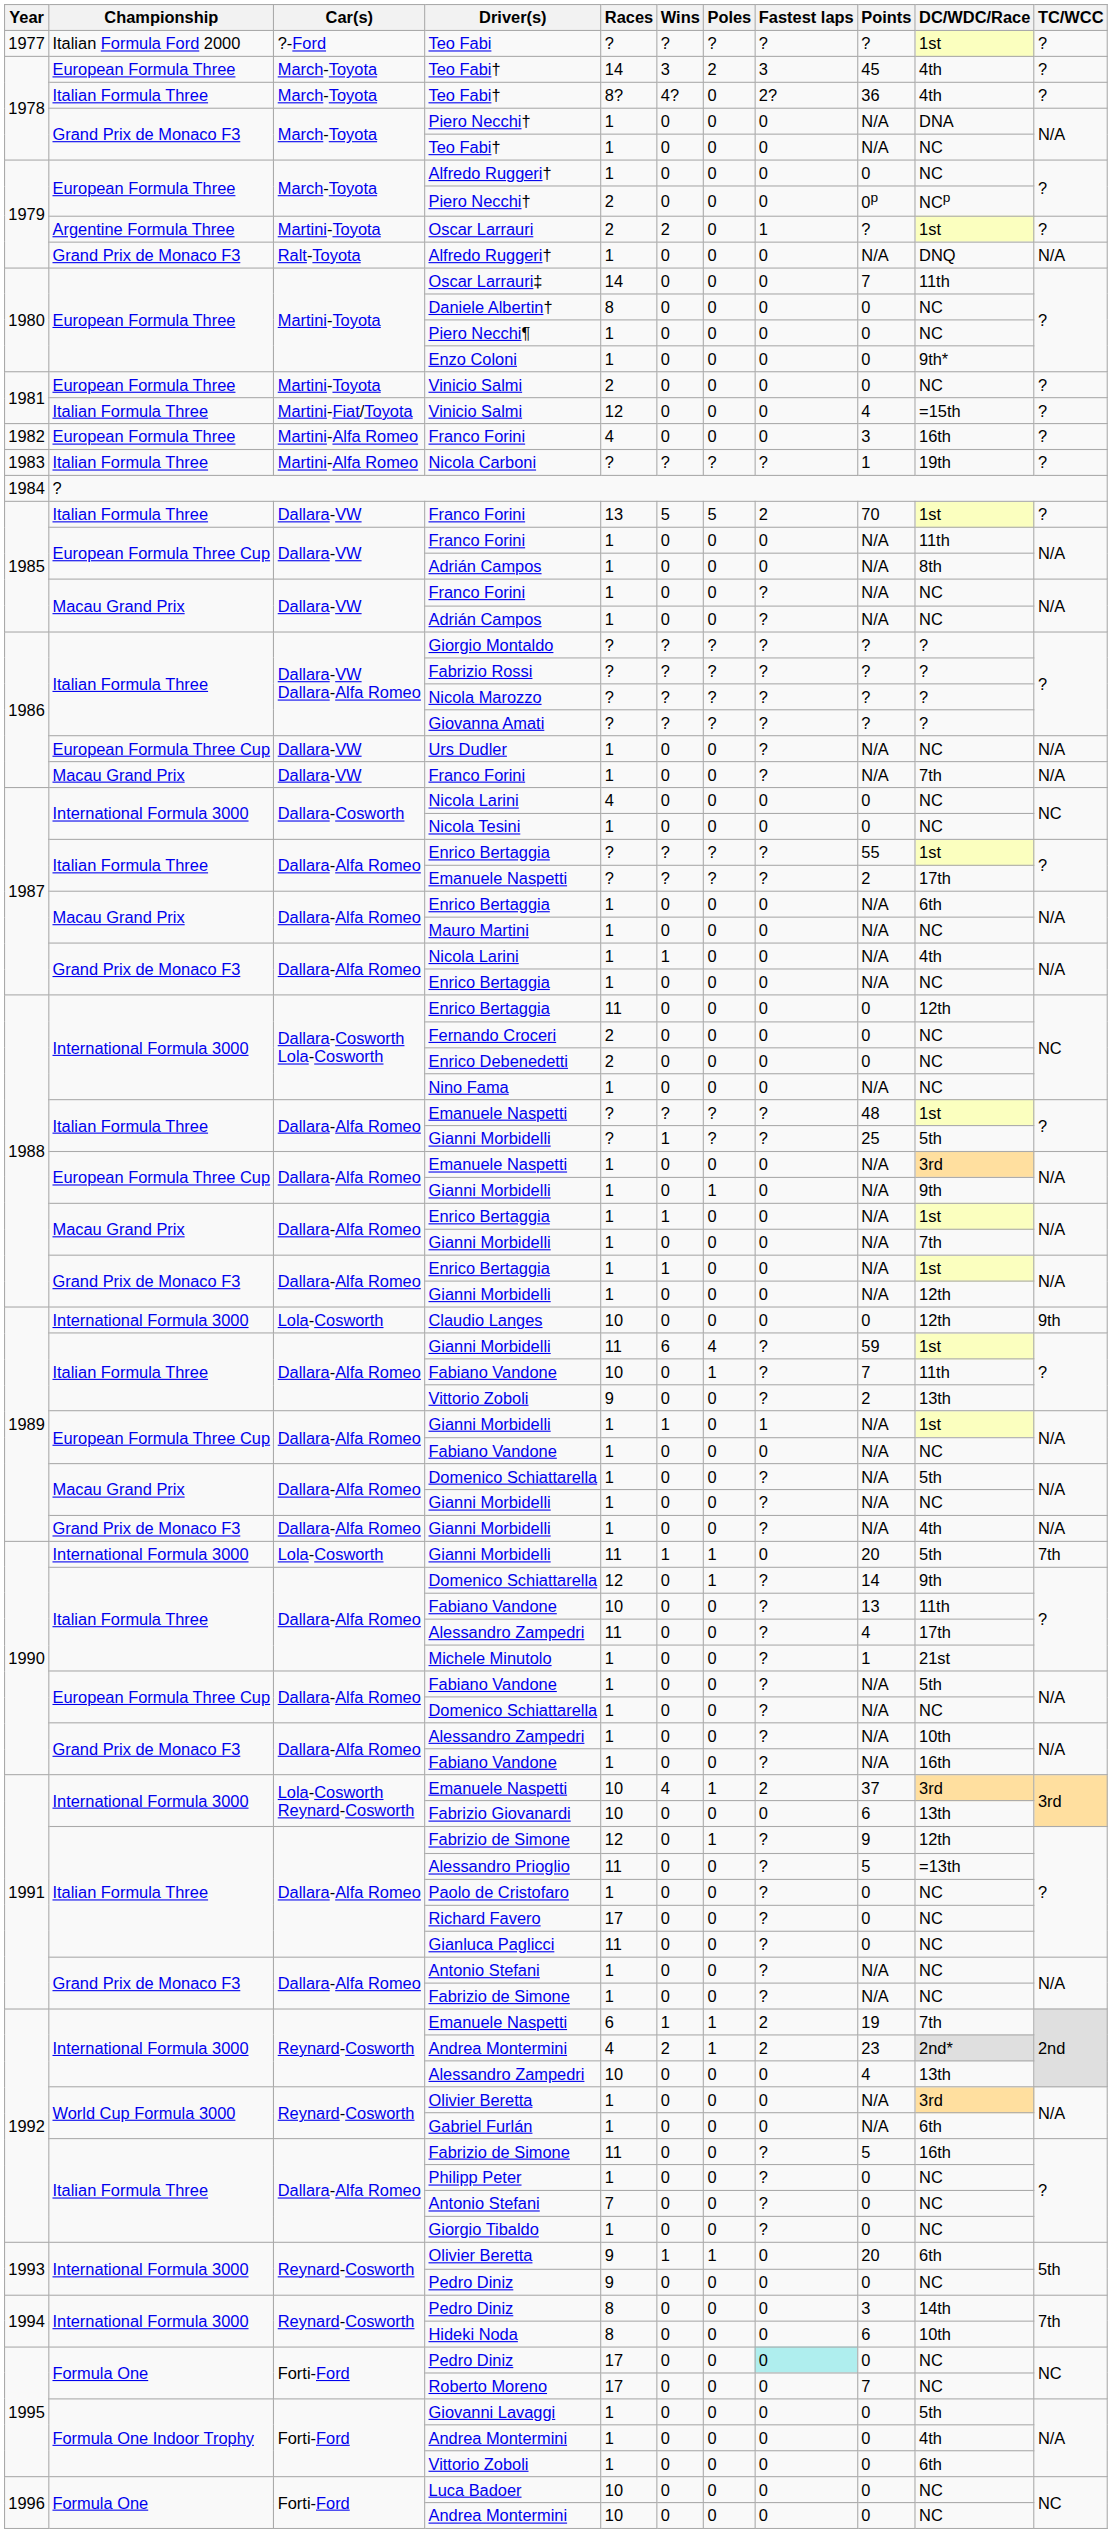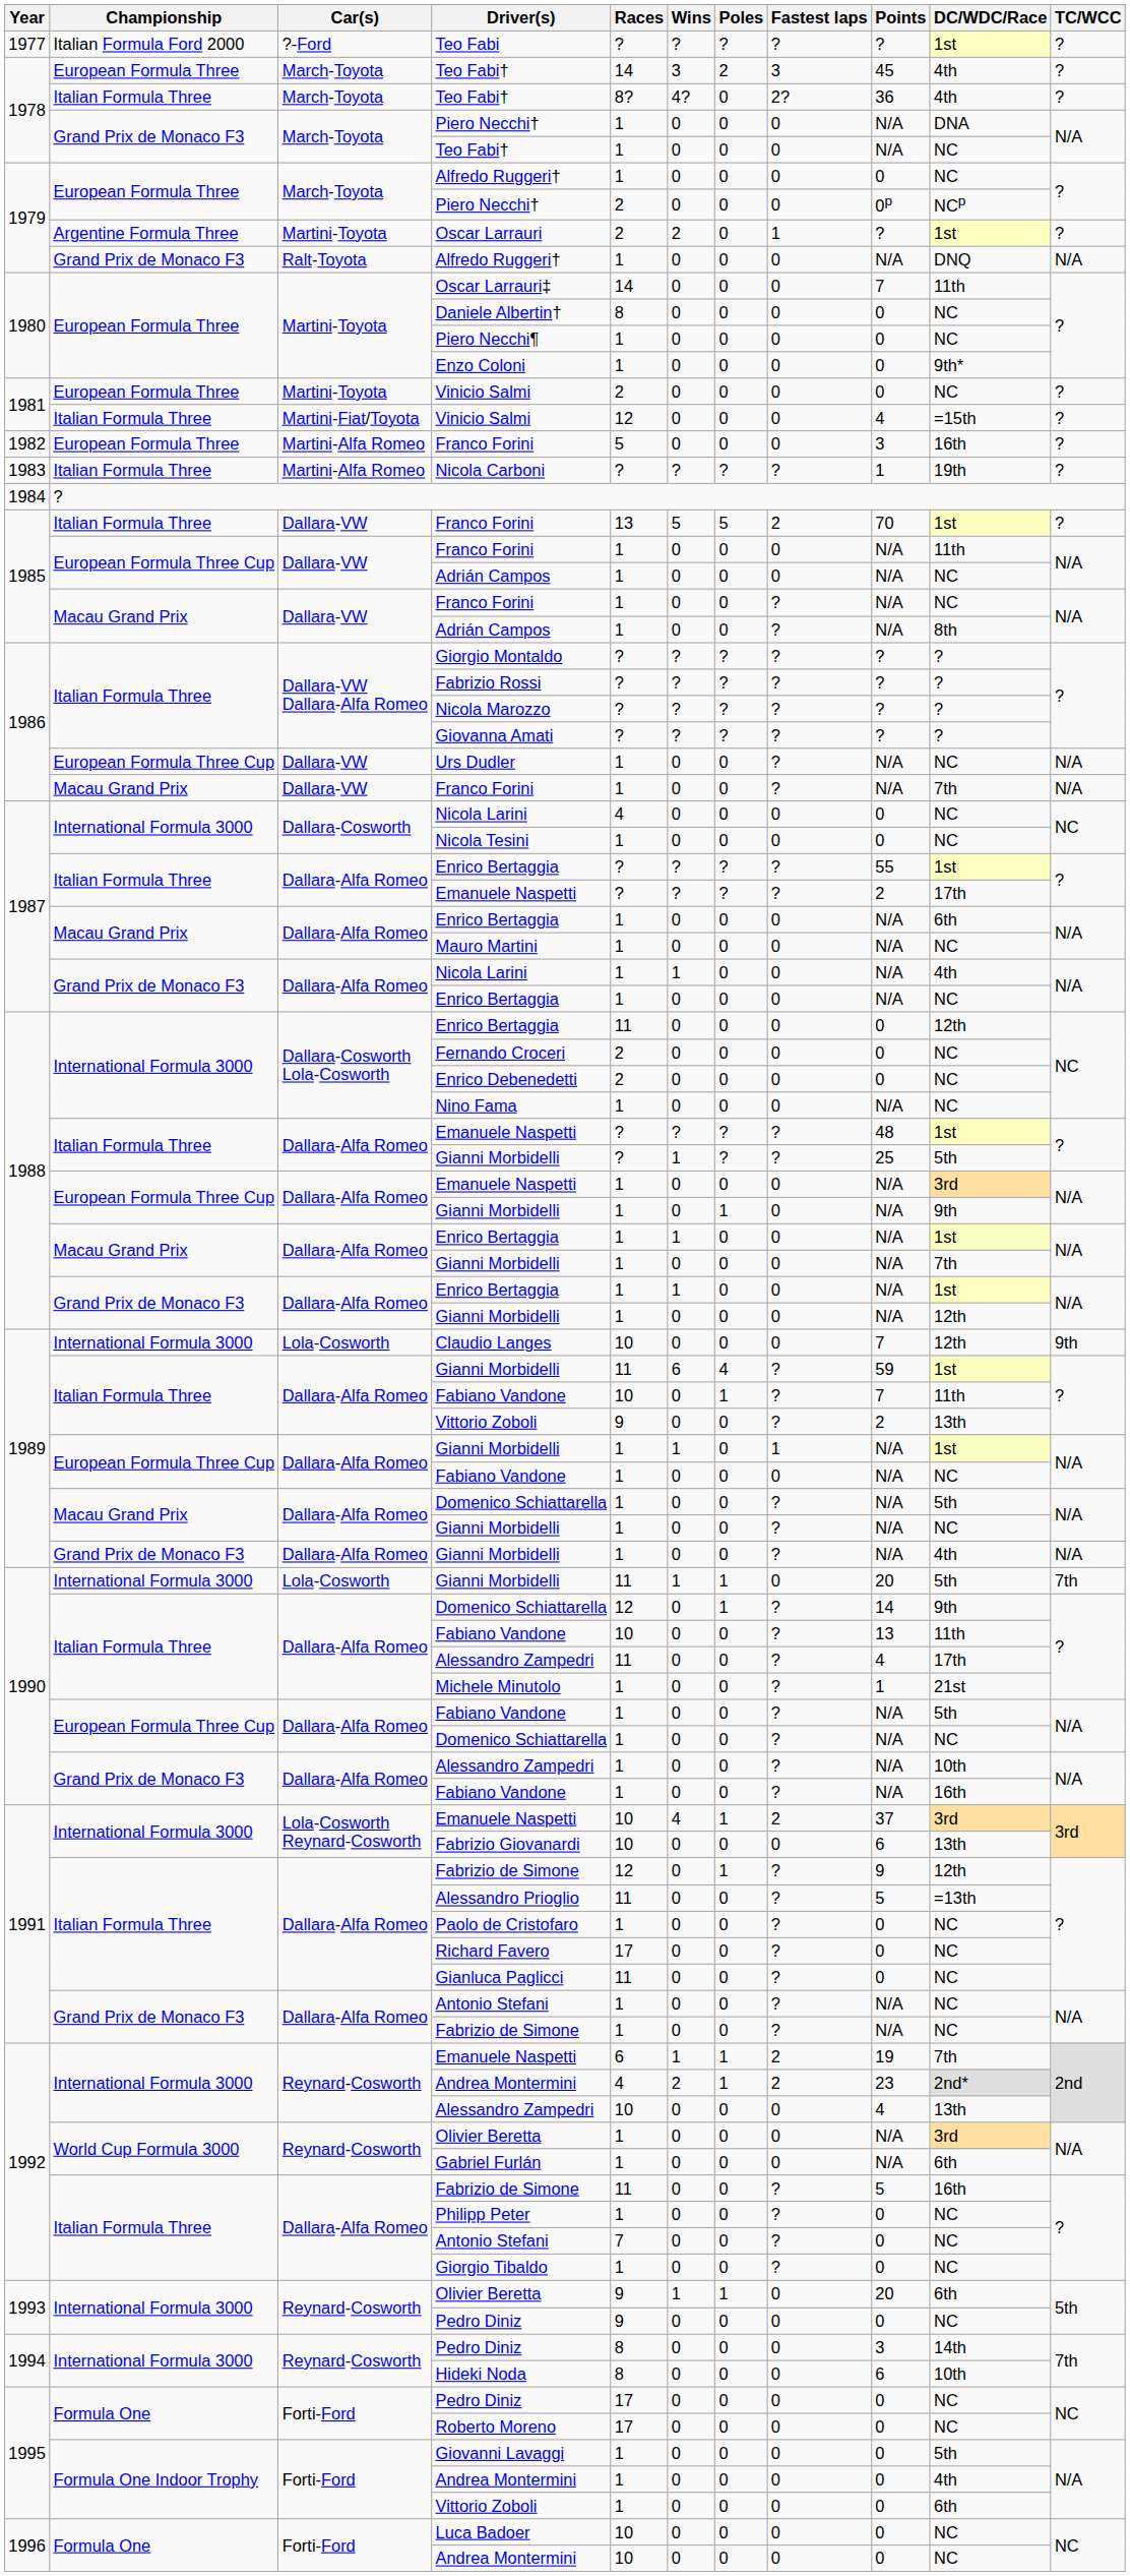European Formula Three / Franco Forini | Races: 4 -> 5
European Formula Three Cup / Adrián Campos | DC/WDC/Race: 8th -> NC
Macau Grand Prix / Adrián Campos | DC/WDC/Race: NC -> 8th
Claudio Langes | Points: 0 -> 7
Formula One / Pedro Diniz | Fastest laps: paleturquoise background -> no background
Roberto Moreno | Points: 7 -> 0
